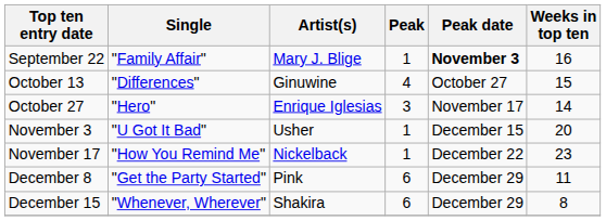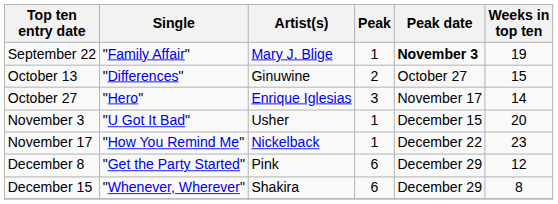September 22 | Weeks in top ten: 16 -> 19
October 13 | Peak: 4 -> 2
December 8 | Weeks in top ten: 11 -> 12
